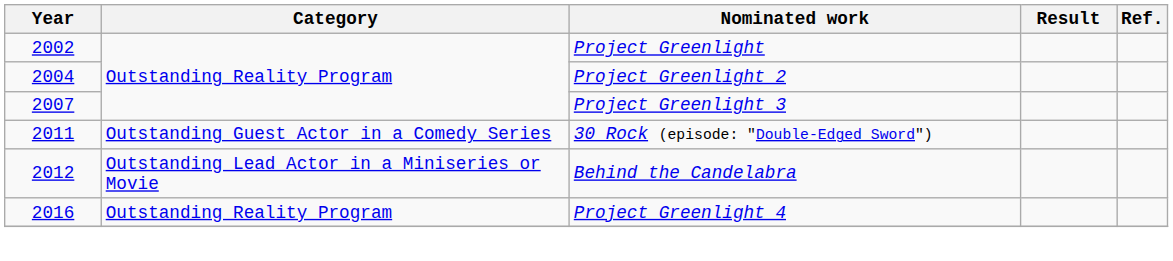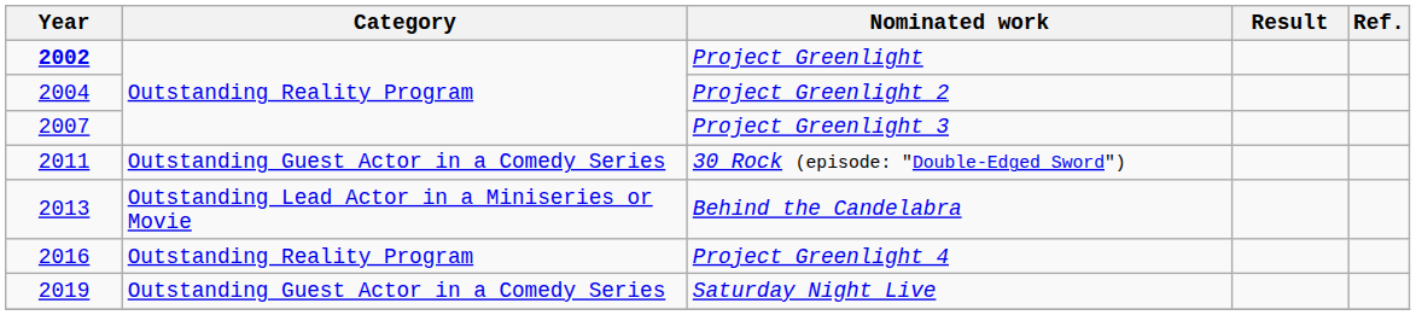Project Greenlight | Year: normal -> bold
Behind the Candelabra | Year: 2012 -> 2013
+ row: 2019 | Outstanding Guest Actor in a Comedy Series | Saturday Night Live
